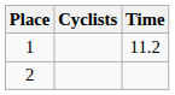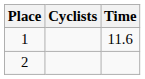1 | Time: 11.2 -> 11.6
